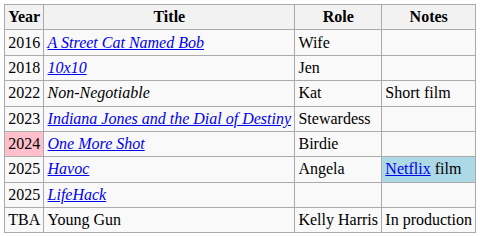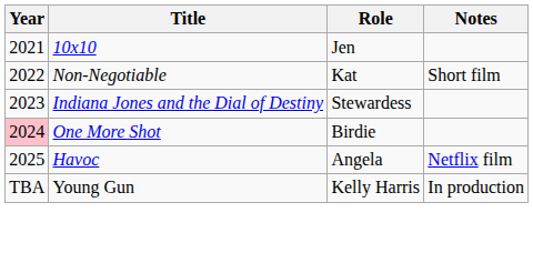- row: 2016 | A Street Cat Named Bob | Wife
10x10 | Year: 2018 -> 2021
Havoc | Notes: lightblue background -> no background
- row: 2025 | LifeHack
